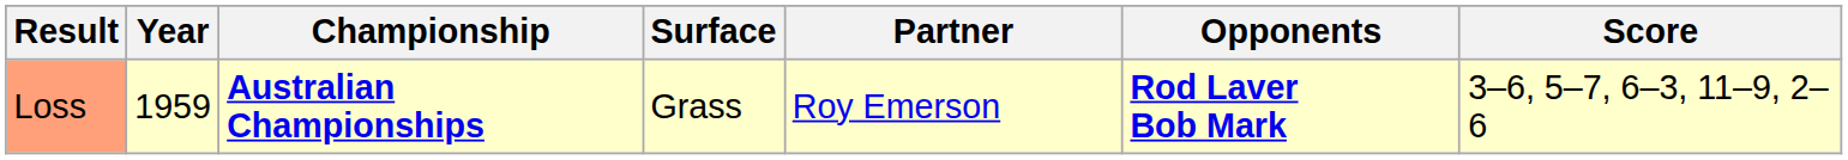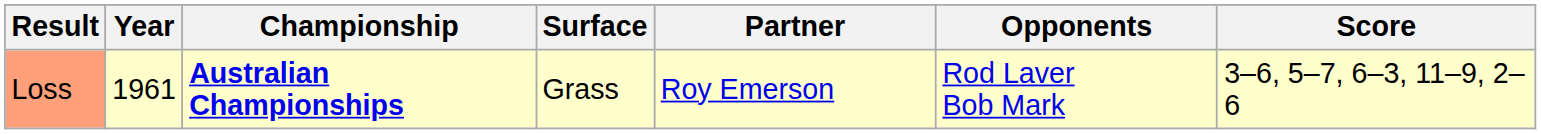Loss | Year: 1959 -> 1961
Loss | Opponents: bold -> normal
